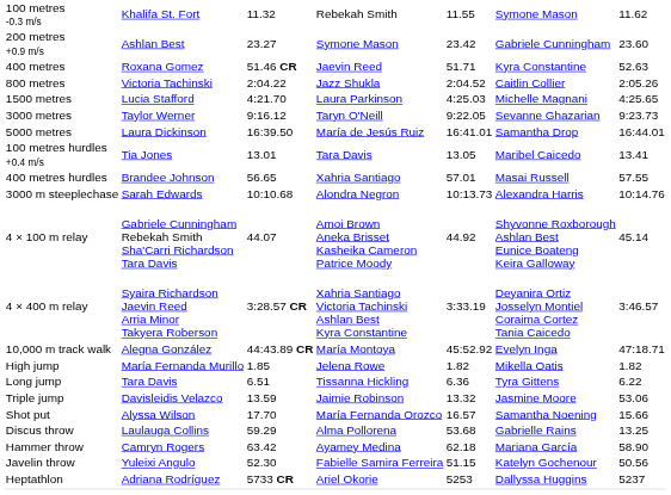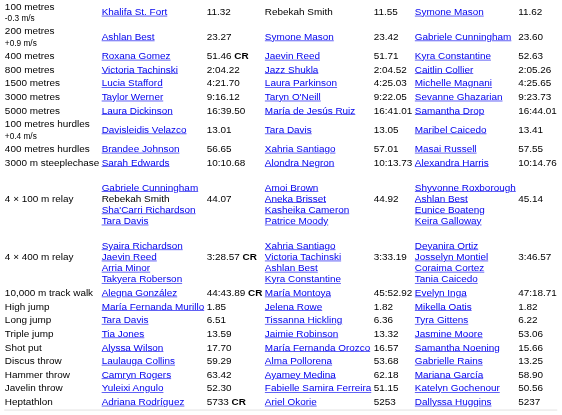100 metres hurdles +0.4 m/s | column 2: Tia Jones -> Davisleidis Velazco
Triple jump | column 2: Davisleidis Velazco -> Tia Jones
